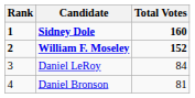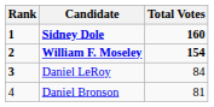William F. Moseley | Total Votes: 152 -> 154
Daniel LeRoy | Rank: normal -> bold
